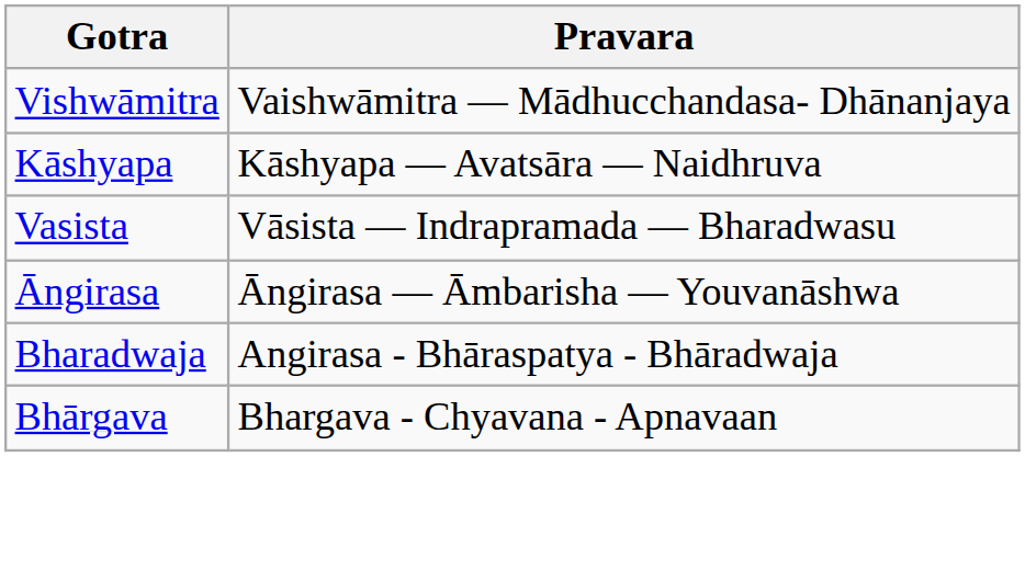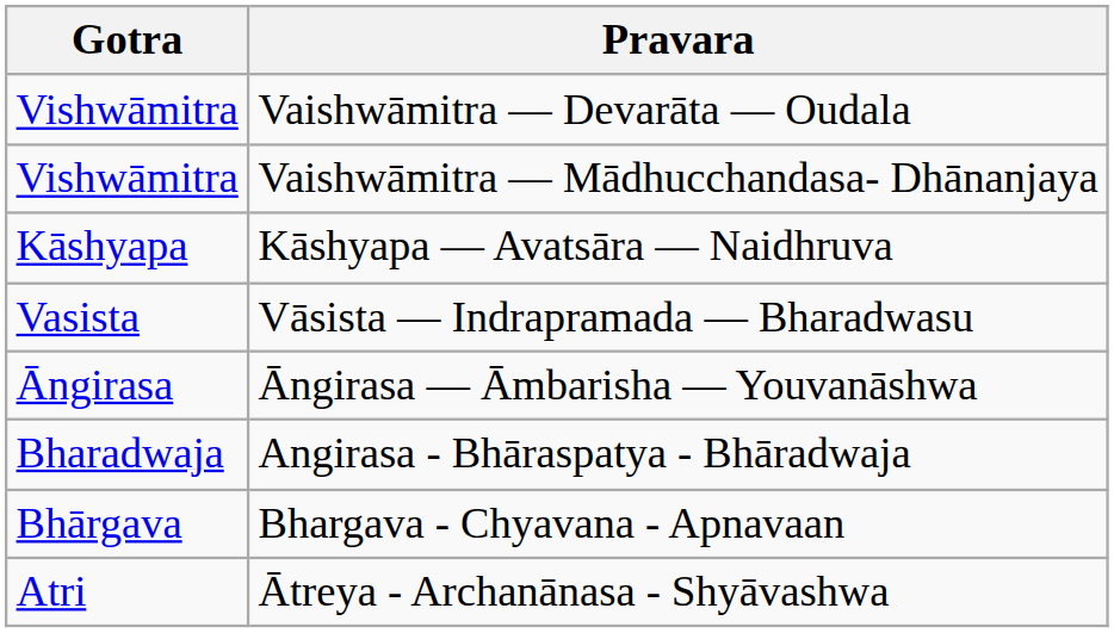+ row: Vishwāmitra | Vaishwāmitra — Devarāta — Oudala
+ row: Atri | Ātreya - Archanānasa - Shyāvashwa
